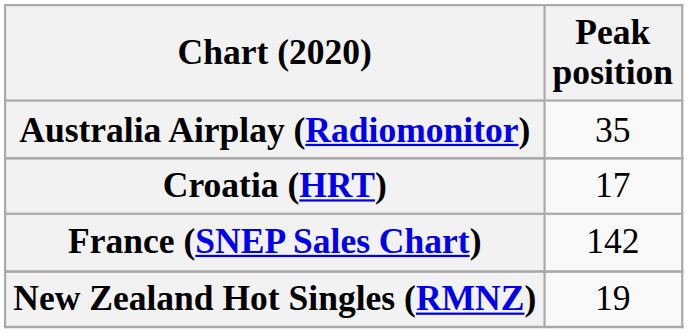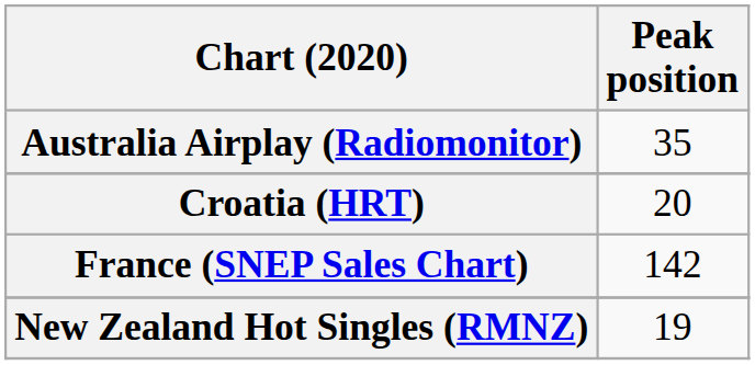Croatia (HRT) | Peak position: 17 -> 20
